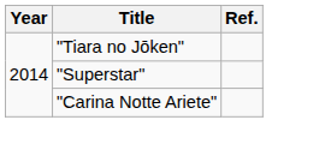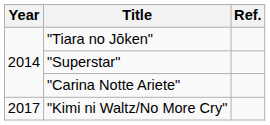+ row: 2017 | "Kimi ni Waltz/No More Cry"
